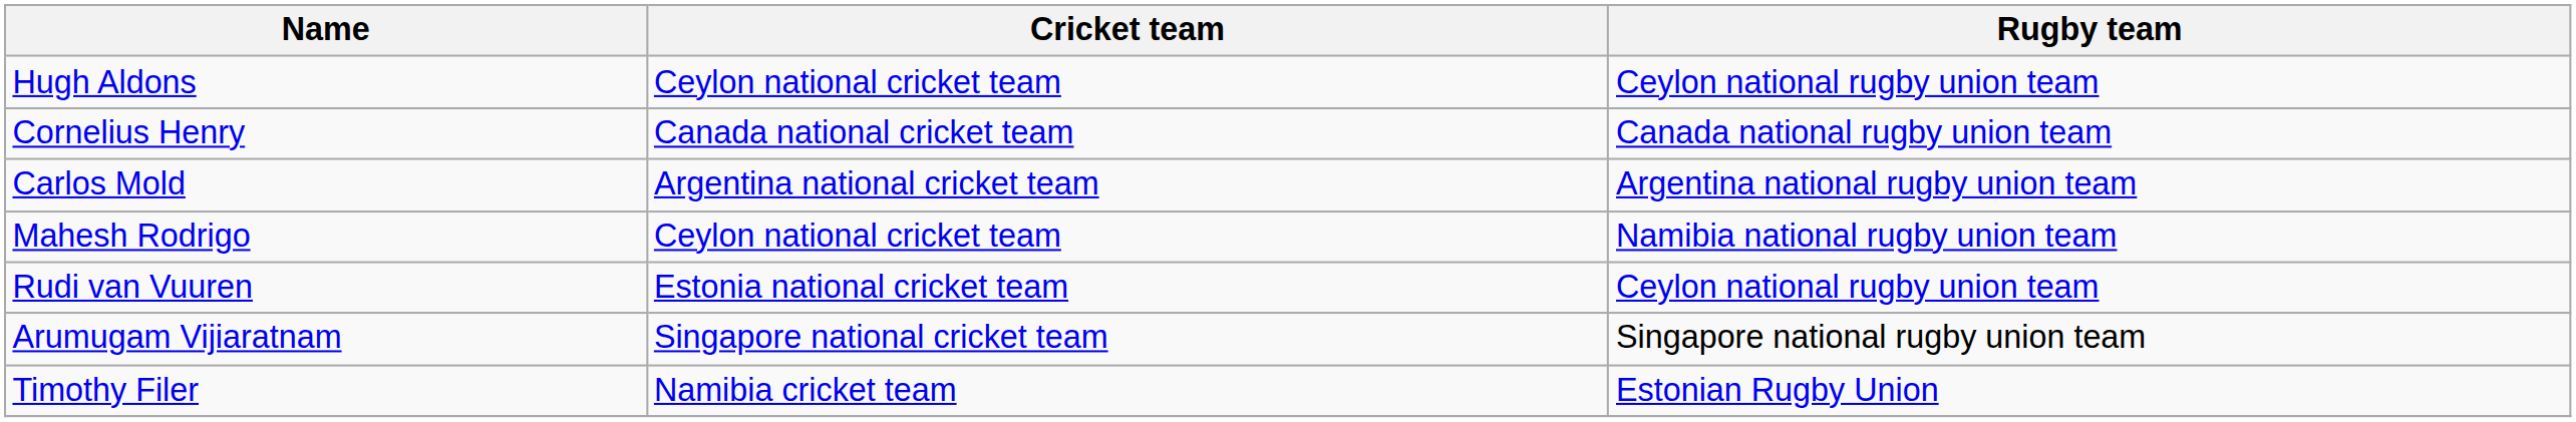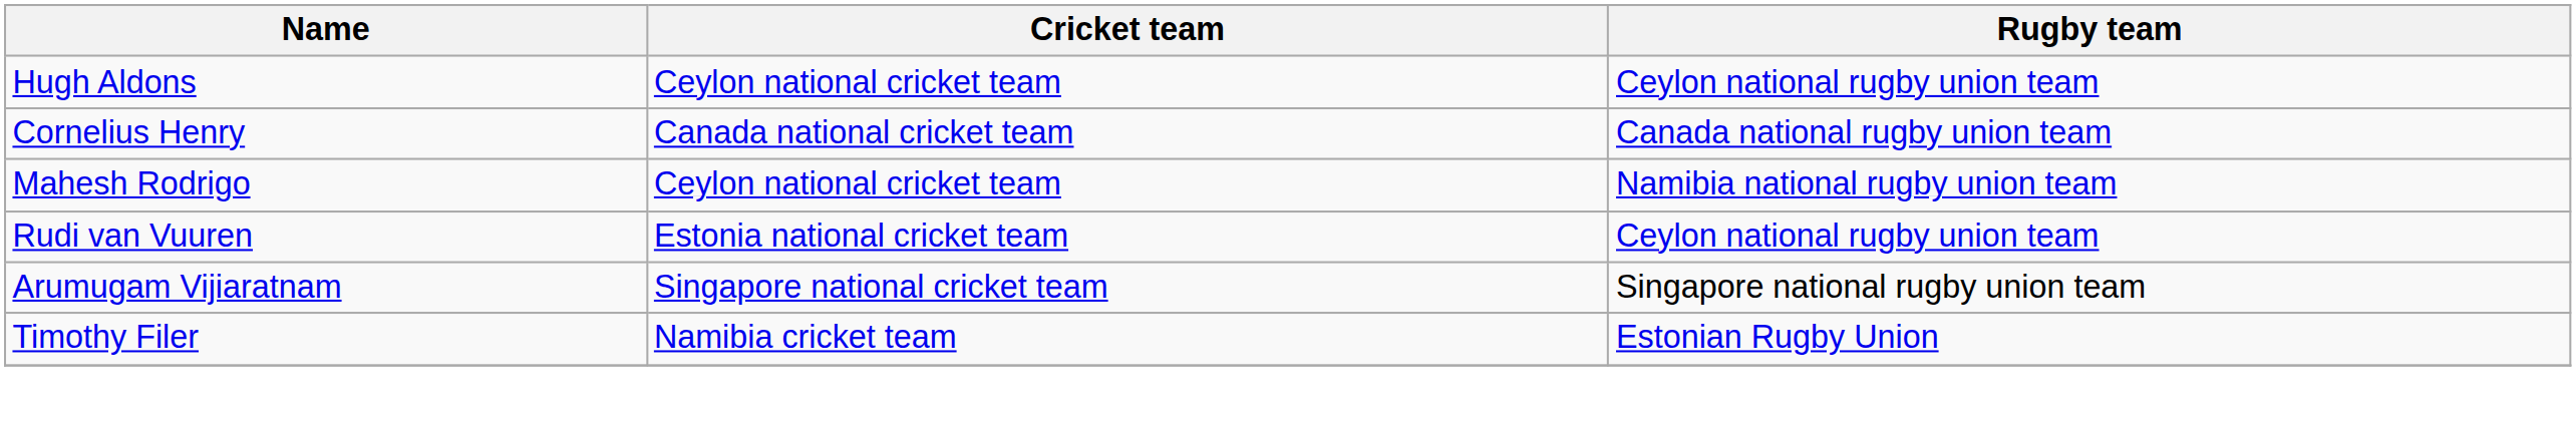- row: Carlos Mold | Argentina national cricket team | Argentina national rugby union team
